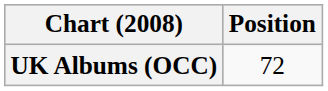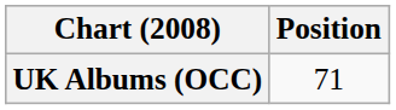UK Albums (OCC) | Position: 72 -> 71
